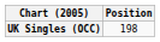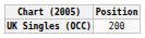UK Singles (OCC) | Position: 198 -> 200
